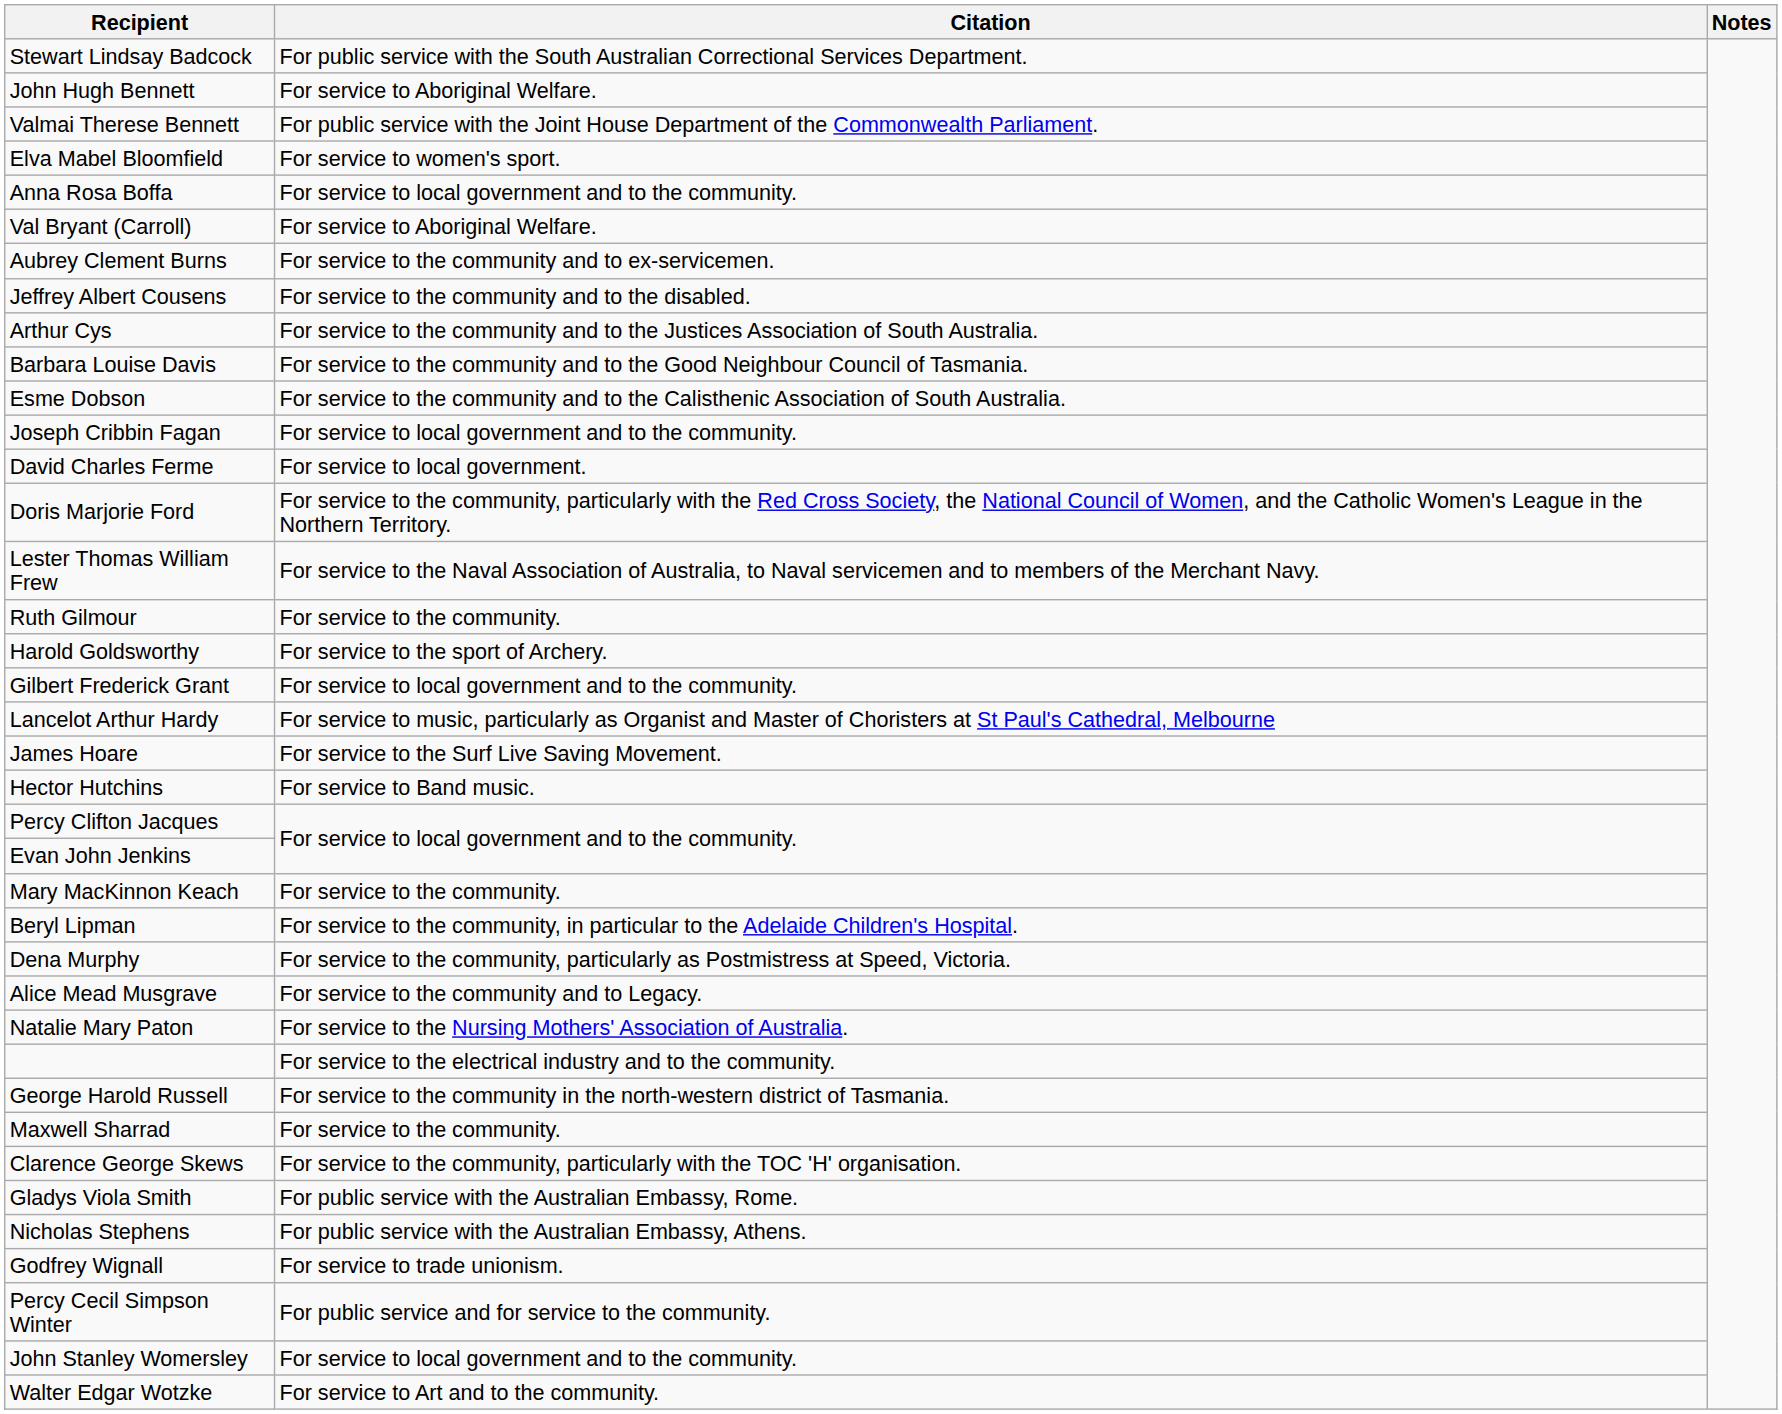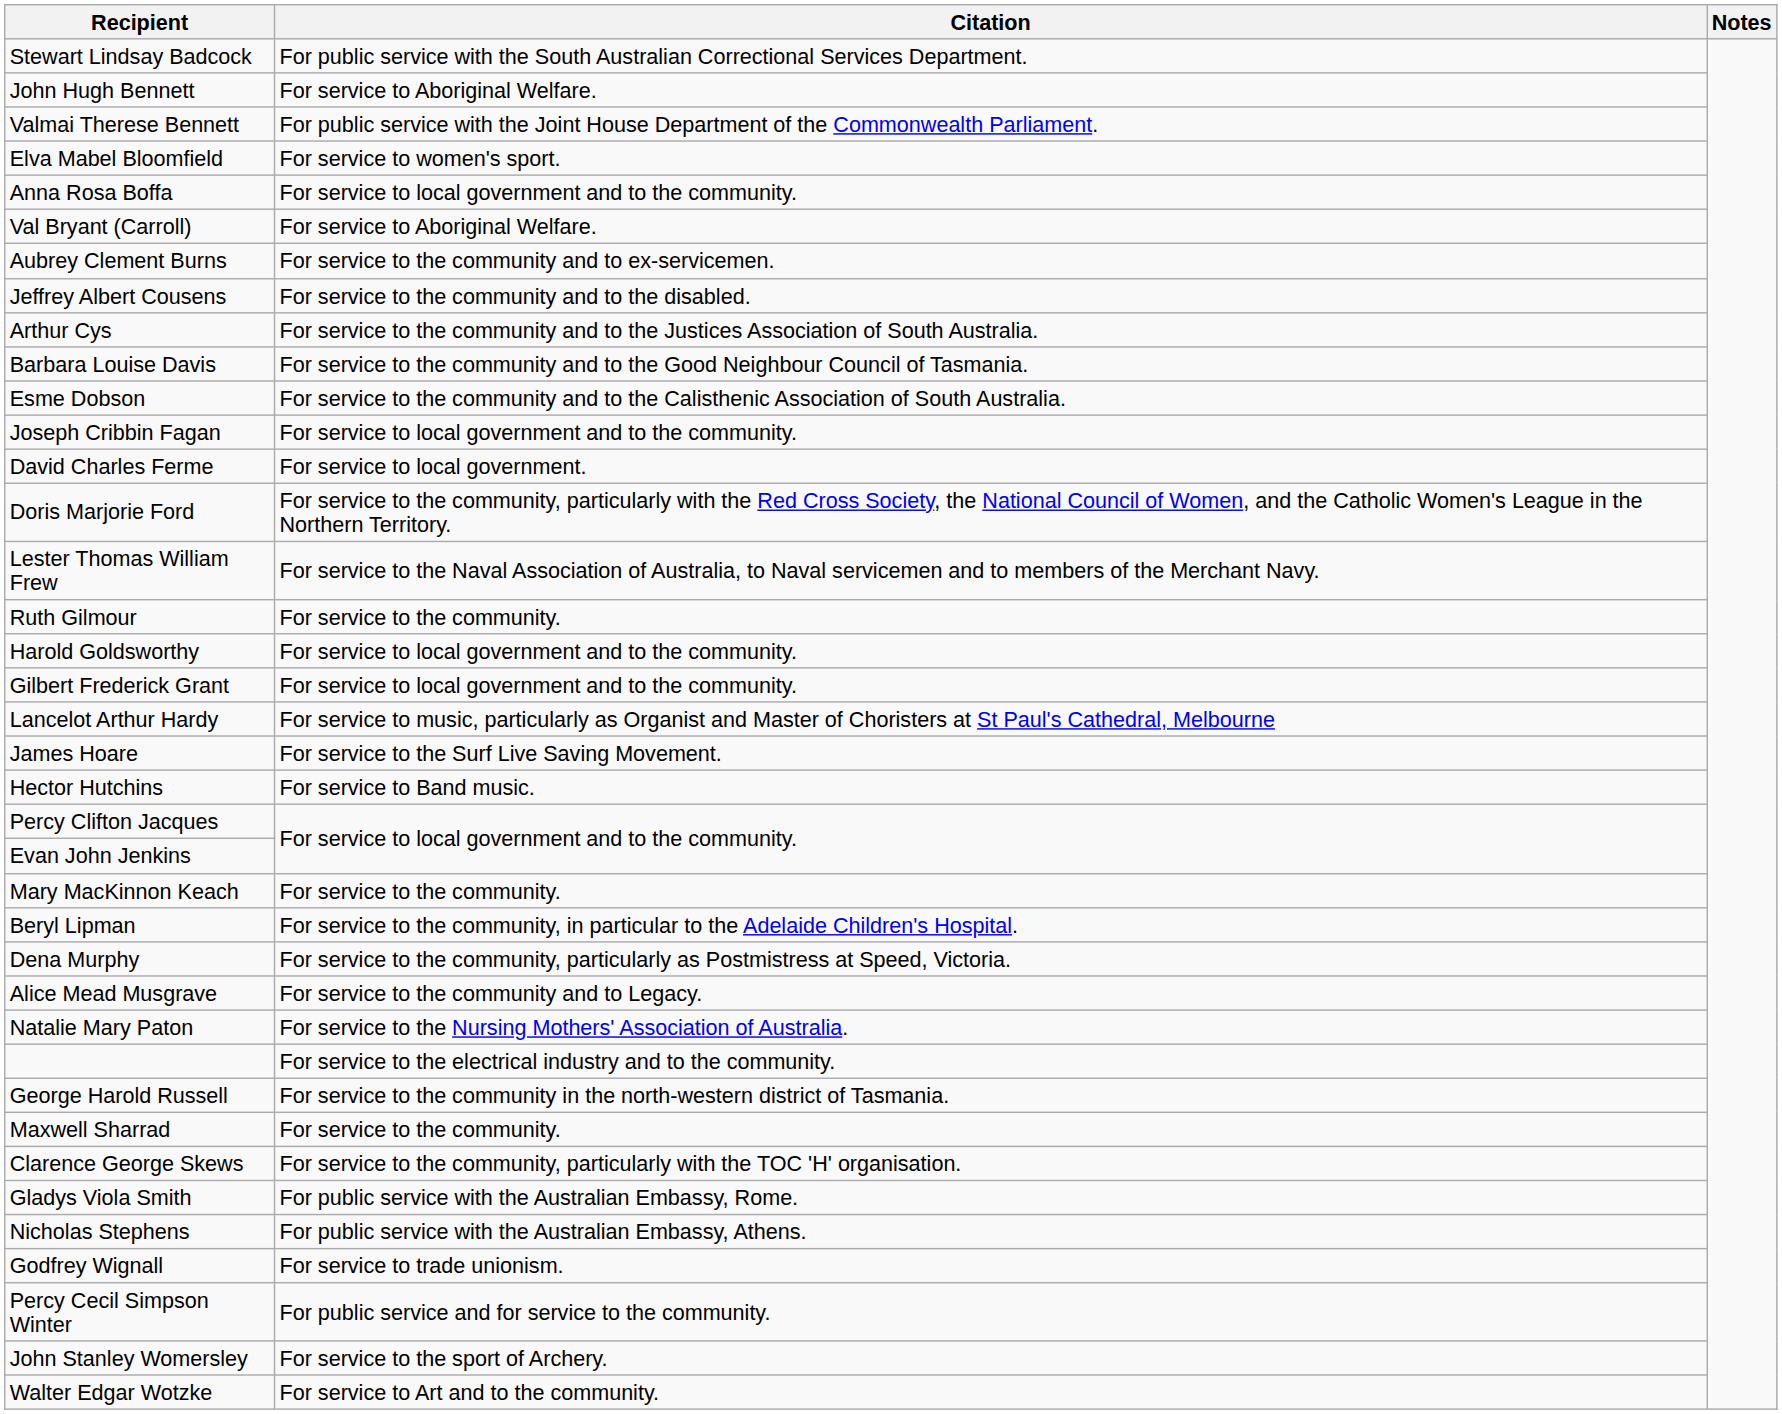Harold Goldsworthy | Citation: For service to the sport of Archery. -> For service to local government and to the community.
John Stanley Womersley | Citation: For service to local government and to the community. -> For service to the sport of Archery.
